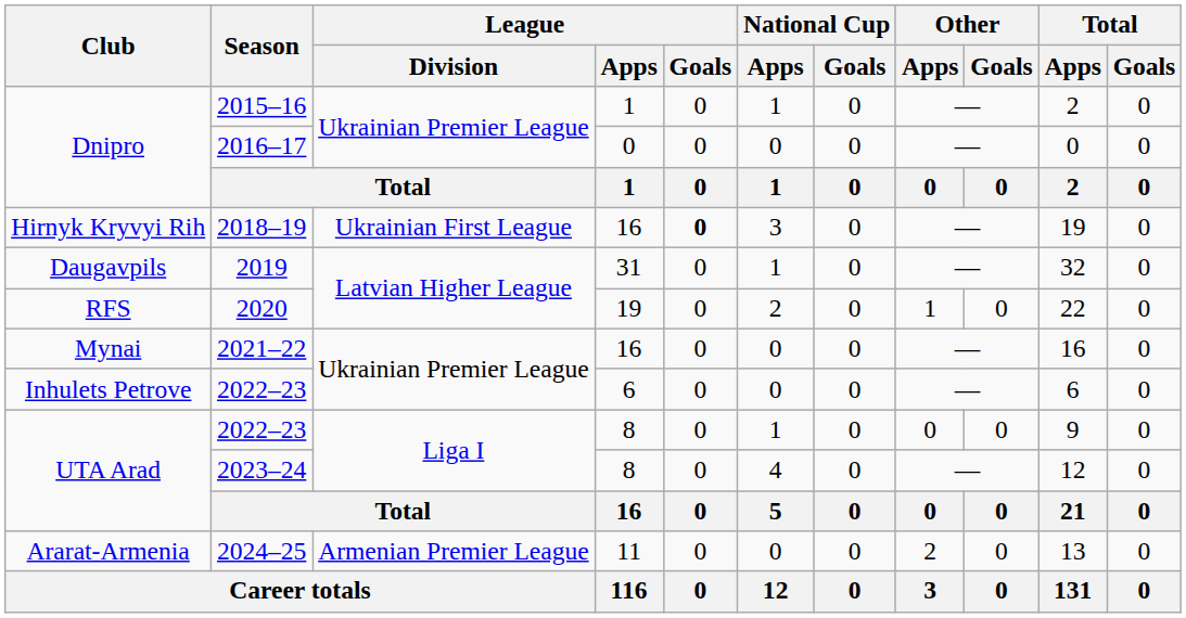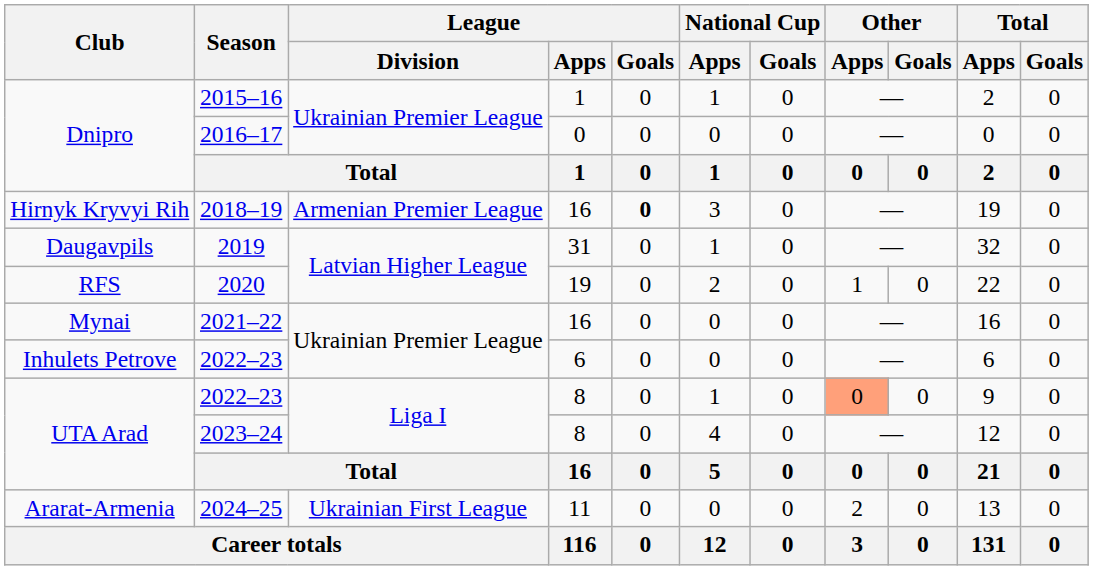2018–19 | League / Division: Ukrainian First League -> Armenian Premier League
UTA Arad / 2022–23 | Other / Apps: no background -> lightsalmon background
2024–25 | League / Division: Armenian Premier League -> Ukrainian First League
